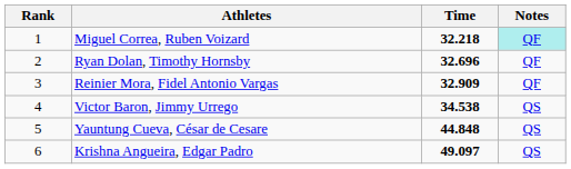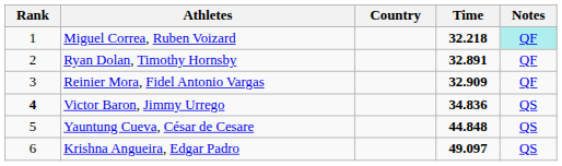+ column: Country
Ryan Dolan, Timothy Hornsby | Time: 32.696 -> 32.891
Victor Baron, Jimmy Urrego | Rank: normal -> bold
Victor Baron, Jimmy Urrego | Time: 34.538 -> 34.836
